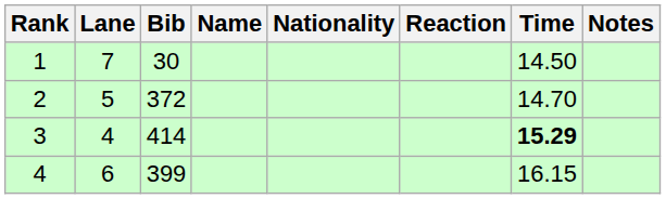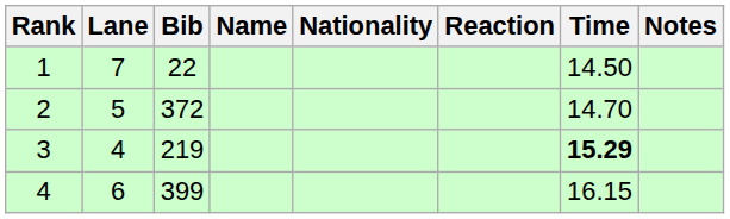1 | Bib: 30 -> 22
3 | Bib: 414 -> 219
